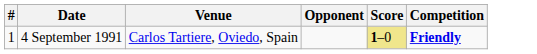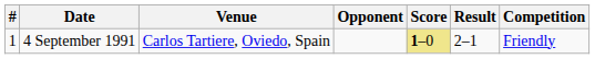+ column: Result | 2–1
4 September 1991 | Competition: bold -> normal
